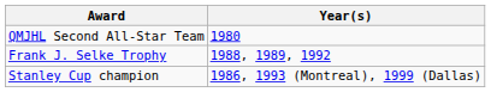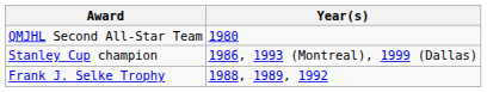rows swapped: Frank J. Selke Trophy <-> Stanley Cup champion
